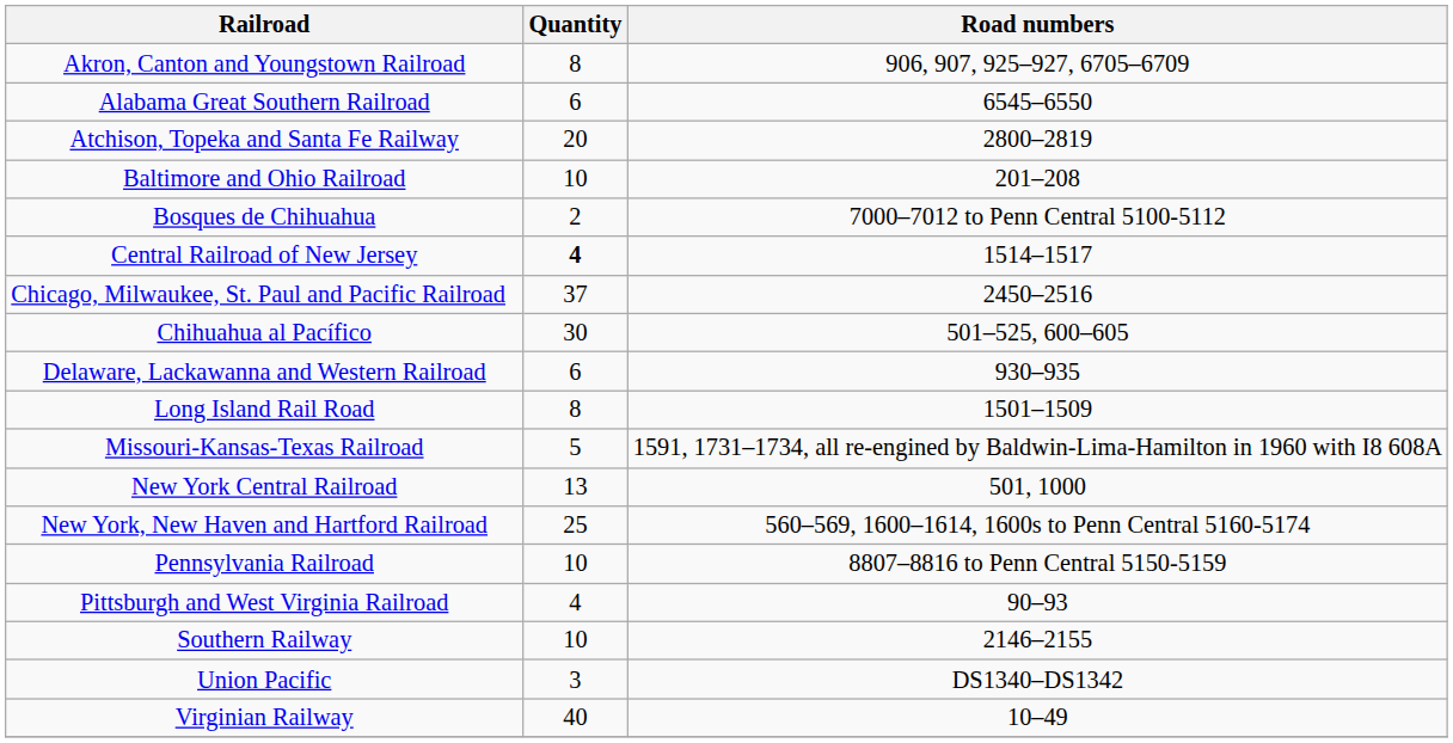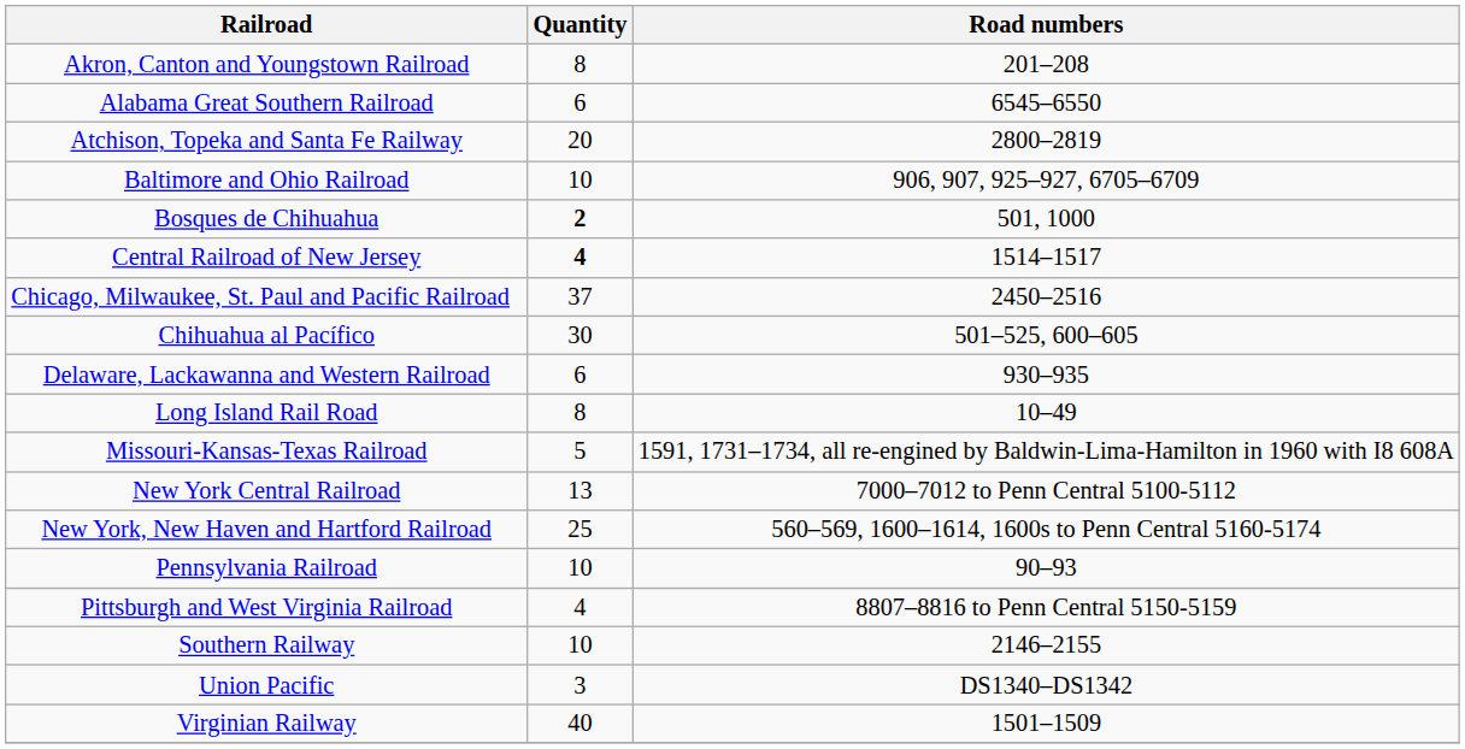Akron, Canton and Youngstown Railroad | Road numbers: 906, 907, 925–927, 6705–6709 -> 201–208
Baltimore and Ohio Railroad | Road numbers: 201–208 -> 906, 907, 925–927, 6705–6709
Bosques de Chihuahua | Quantity: normal -> bold
Bosques de Chihuahua | Road numbers: 7000–7012 to Penn Central 5100-5112 -> 501, 1000
Long Island Rail Road | Road numbers: 1501–1509 -> 10–49
New York Central Railroad | Road numbers: 501, 1000 -> 7000–7012 to Penn Central 5100-5112
Pennsylvania Railroad | Road numbers: 8807–8816 to Penn Central 5150-5159 -> 90–93
Pittsburgh and West Virginia Railroad | Road numbers: 90–93 -> 8807–8816 to Penn Central 5150-5159
Virginian Railway | Road numbers: 10–49 -> 1501–1509
